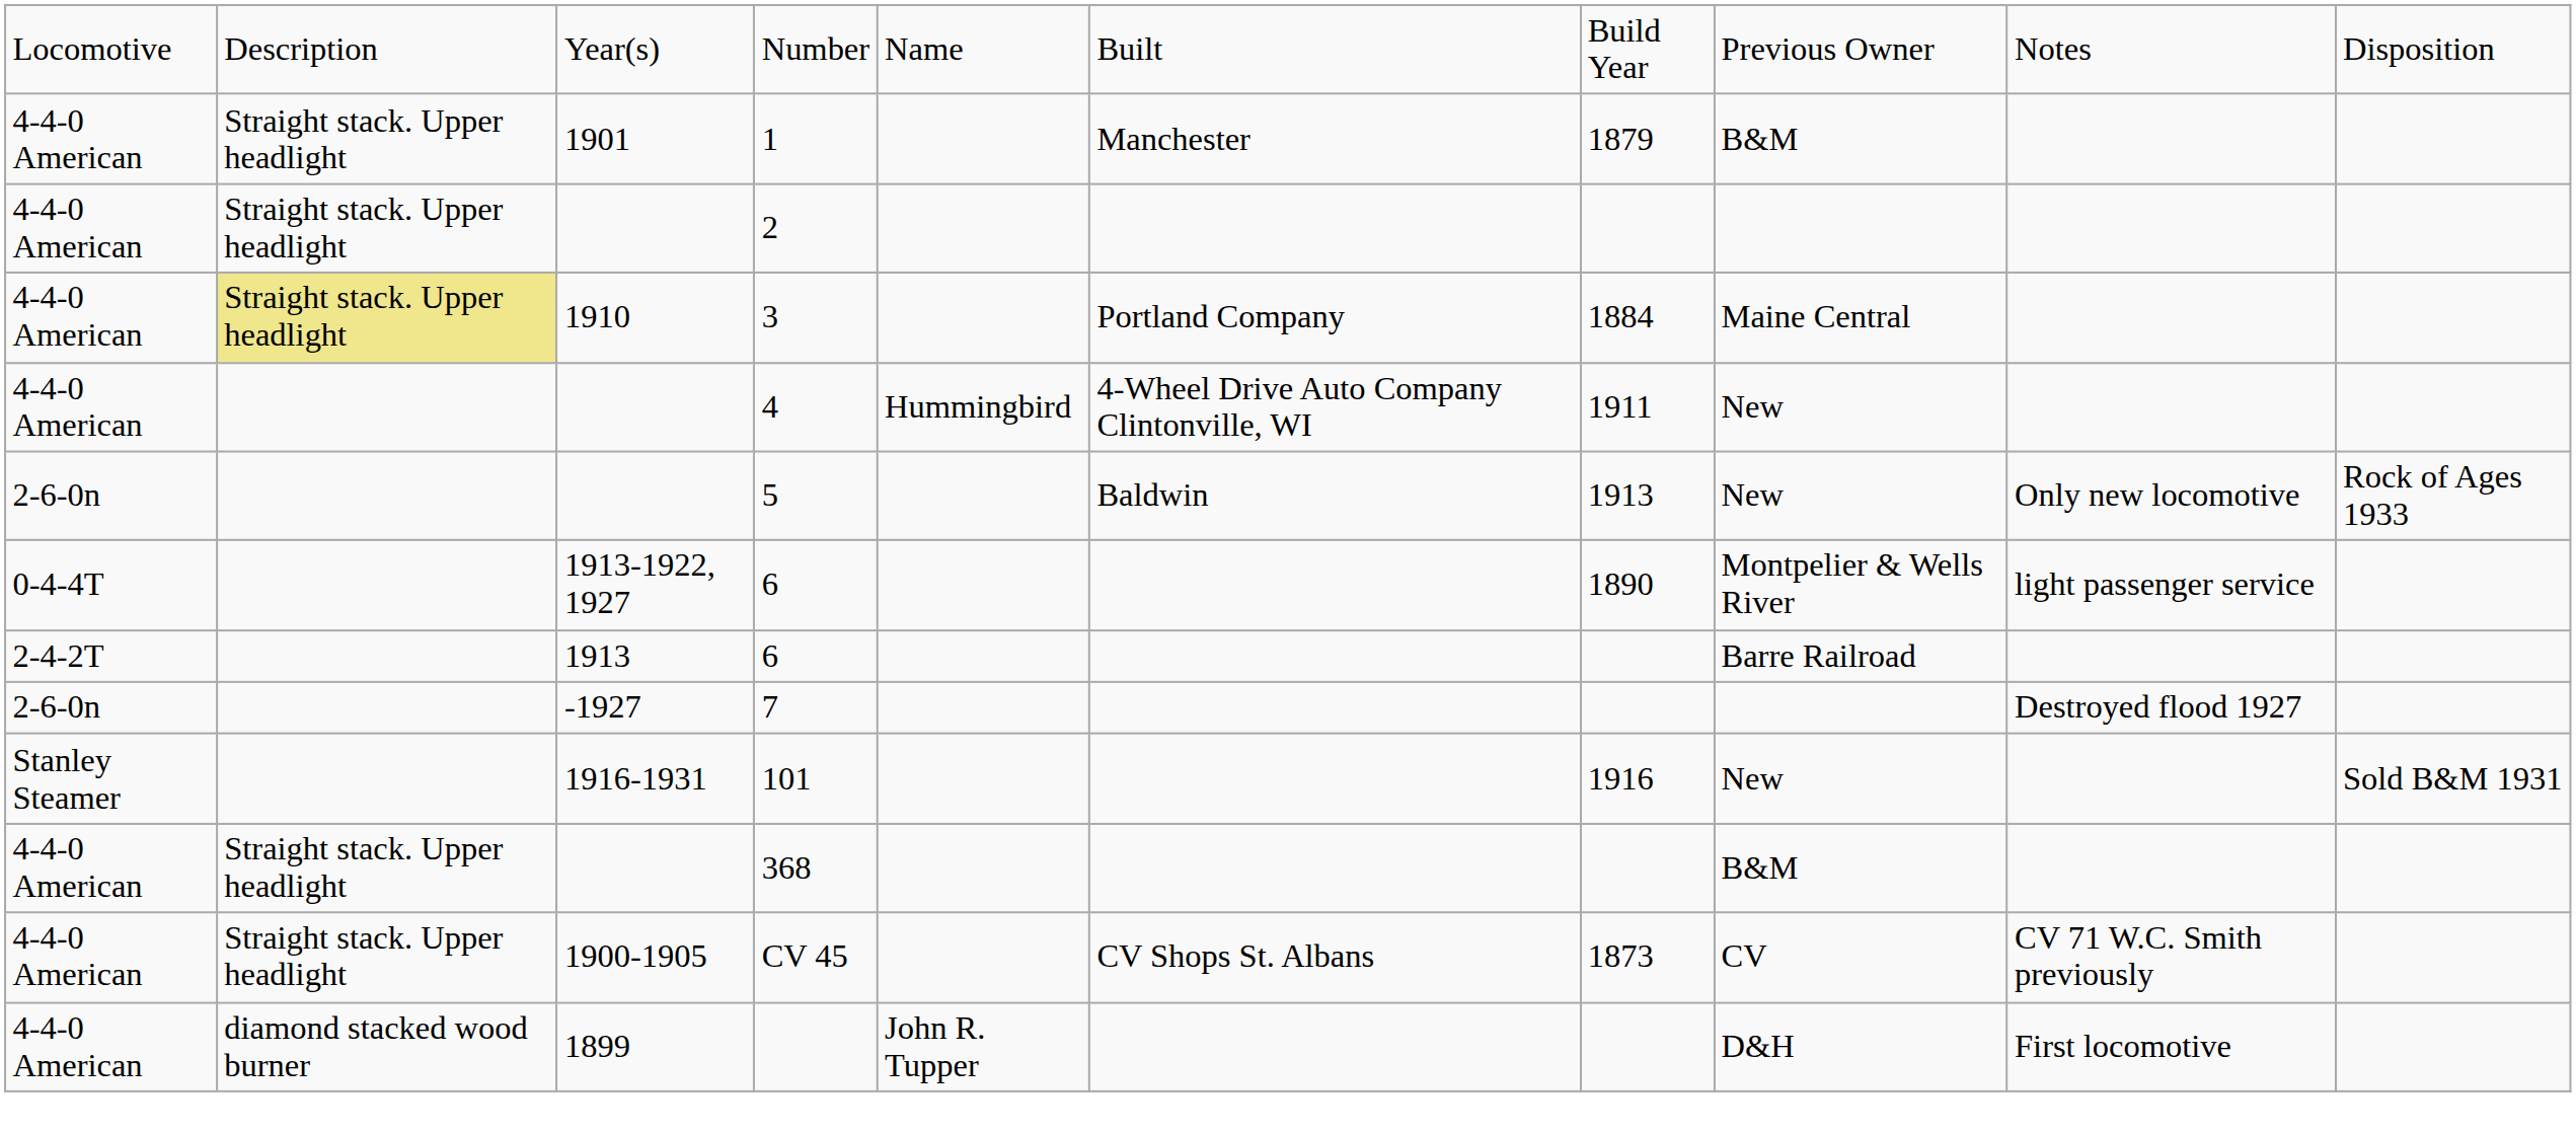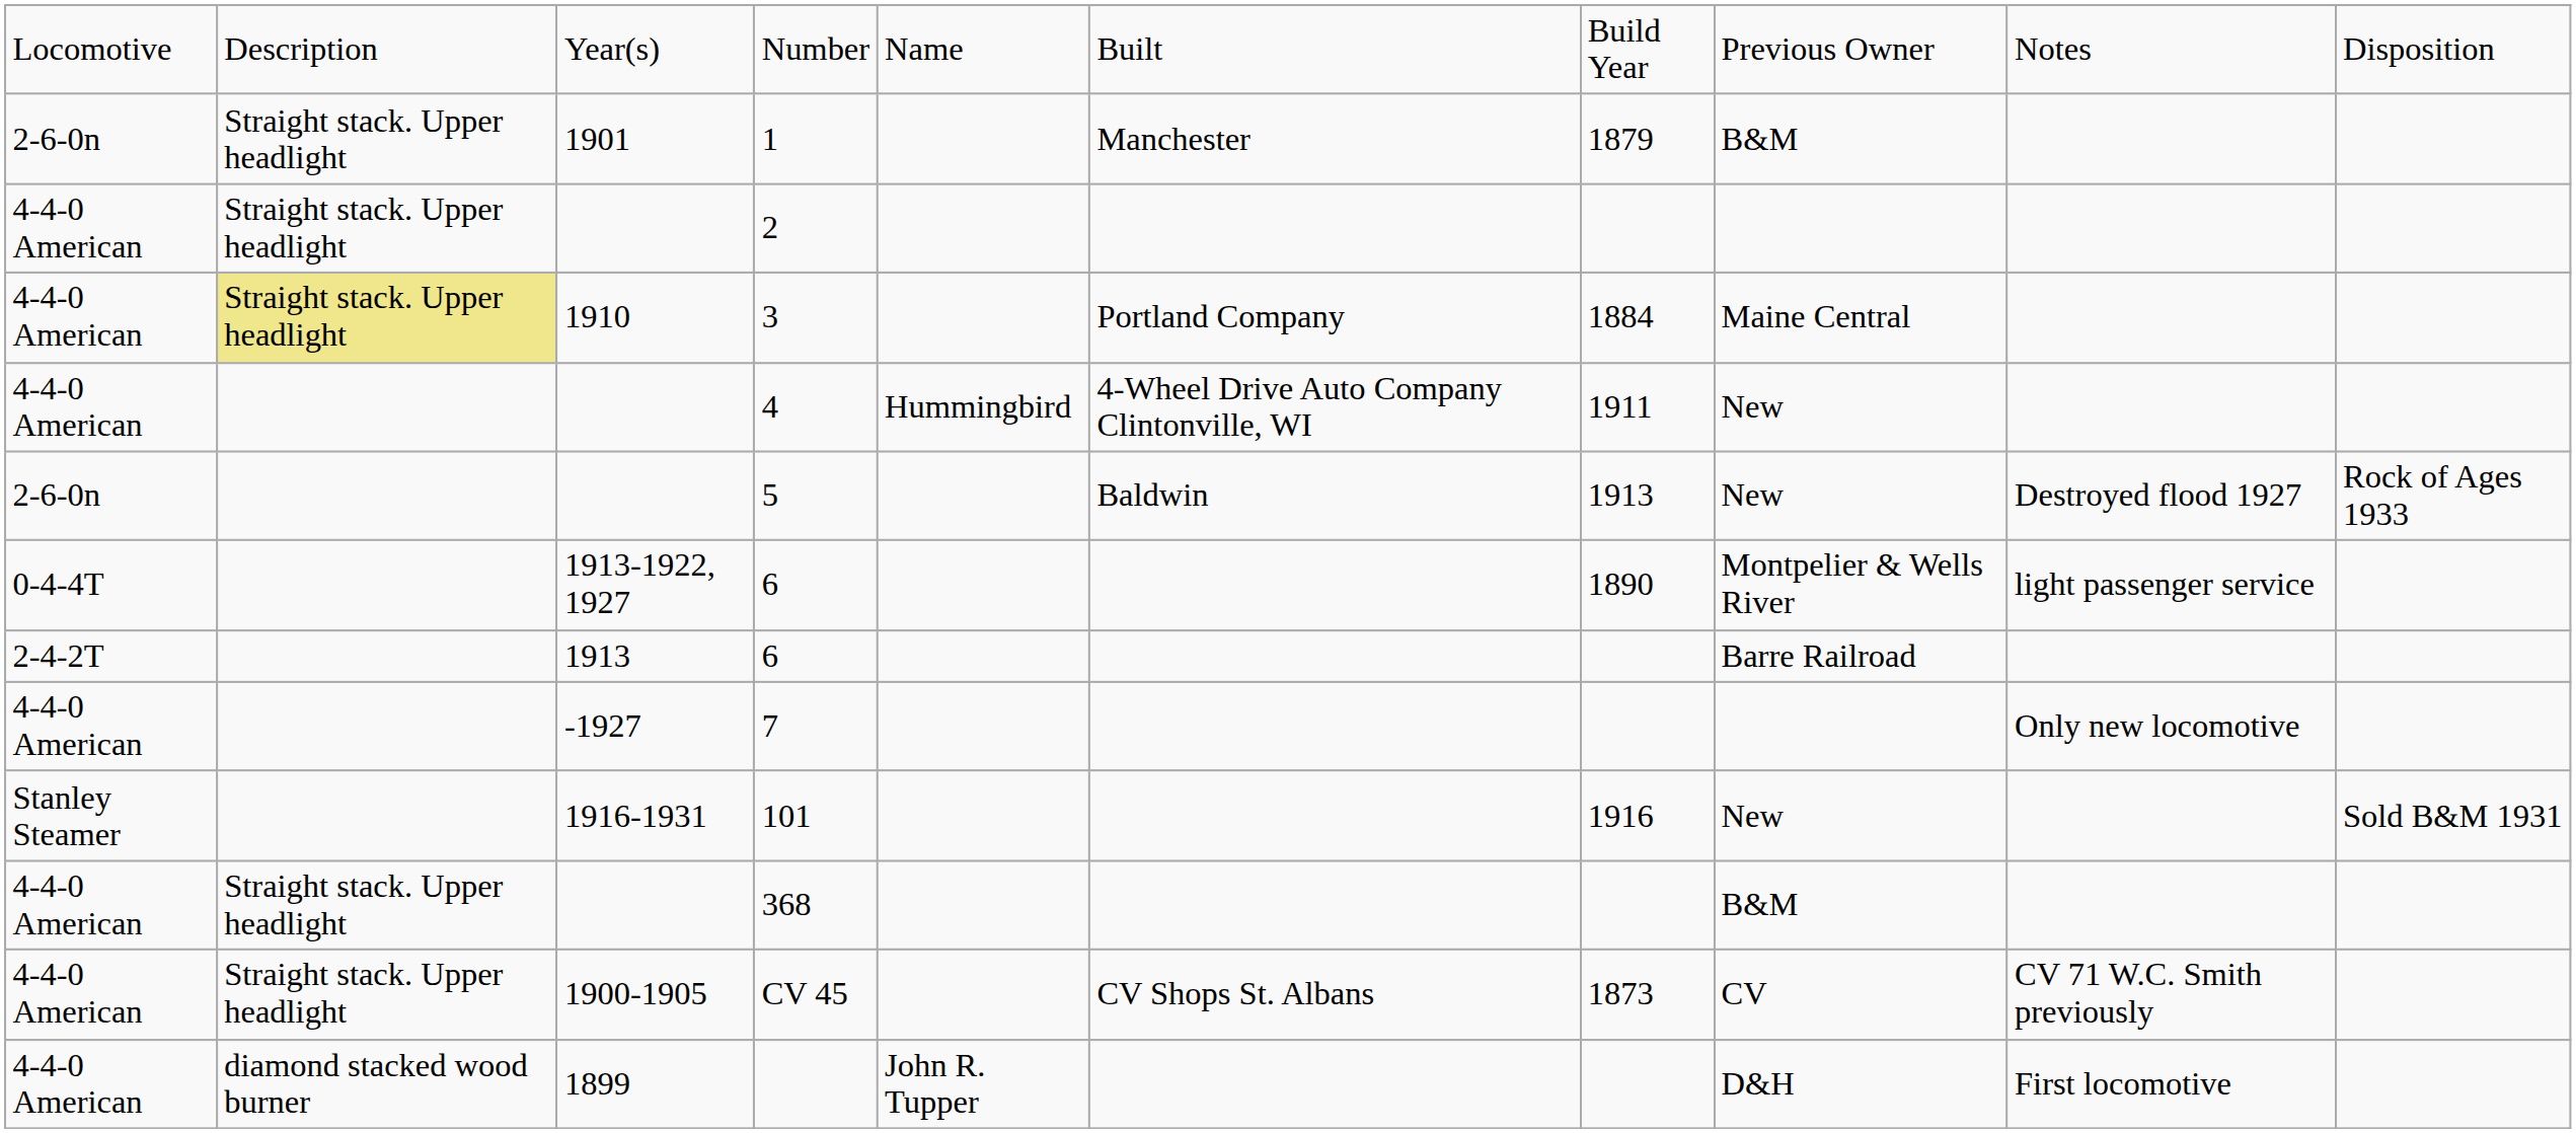1 | column 1: 4-4-0 American -> 2-6-0n
5 | column 9: Only new locomotive -> Destroyed flood 1927
7 | column 1: 2-6-0n -> 4-4-0 American
7 | column 9: Destroyed flood 1927 -> Only new locomotive
